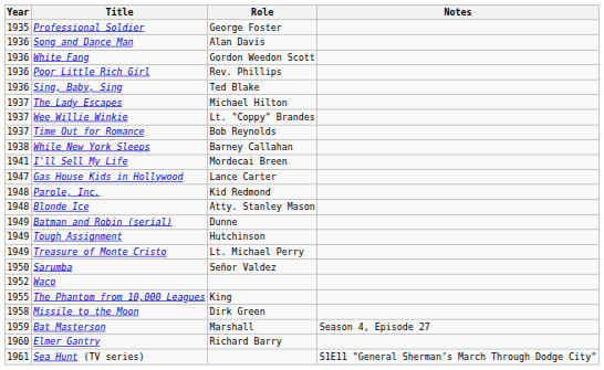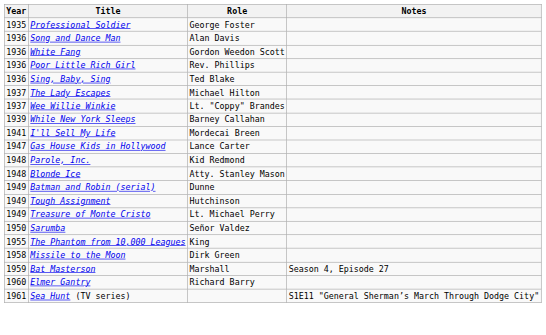- row: 1937 | Time Out for Romance | Bob Reynolds
While New York Sleeps | Year: 1938 -> 1939
- row: 1952 | Waco
